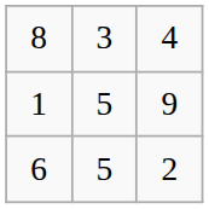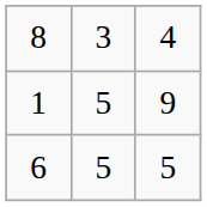6 | column 3: 2 -> 5
